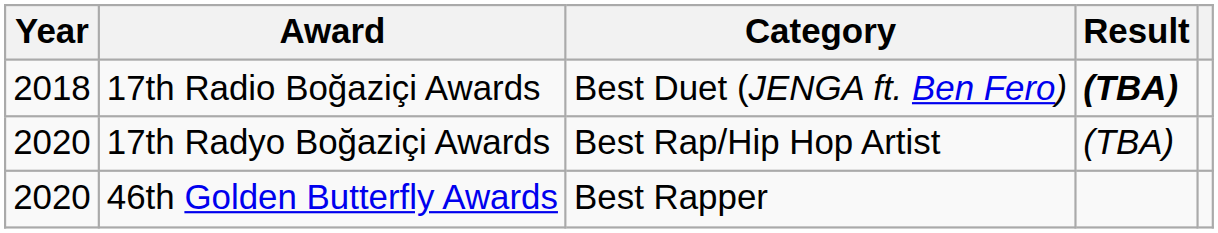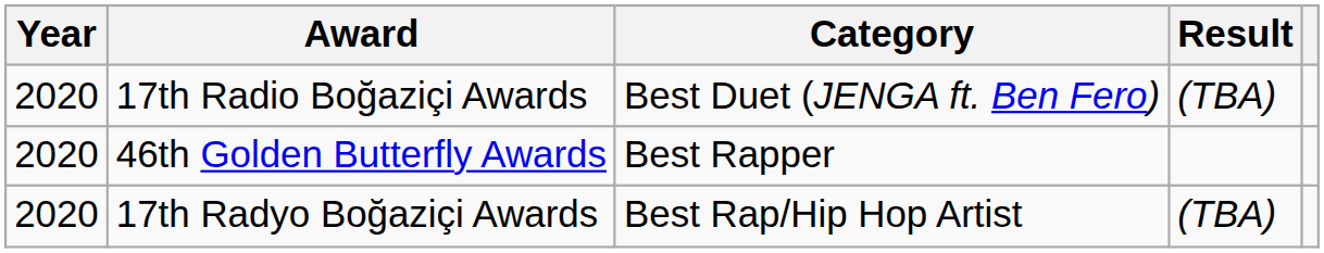17th Radio Boğaziçi Awards | Year: 2018 -> 2020
17th Radio Boğaziçi Awards | Result: bold -> normal
rows swapped: 17th Radyo Boğaziçi Awards <-> 46th Golden Butterfly Awards
